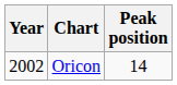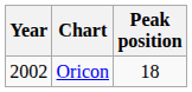Oricon | Peak position: 14 -> 18
